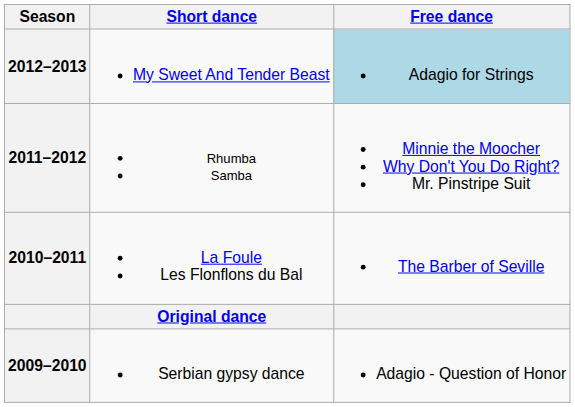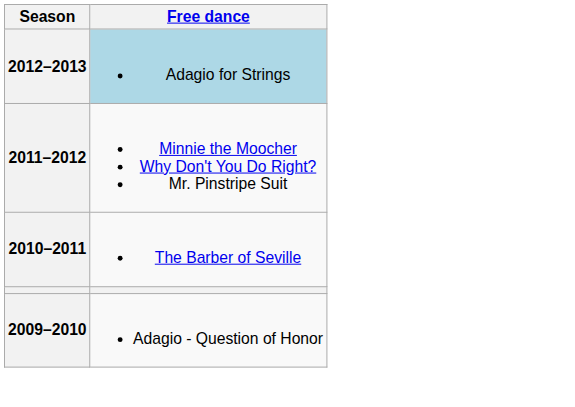- column: Short dance | My Sweet And Tender Beast | Rhumba Samba | La Foule Les Flonflons du Bal | Original dance | Serbian gypsy dance
